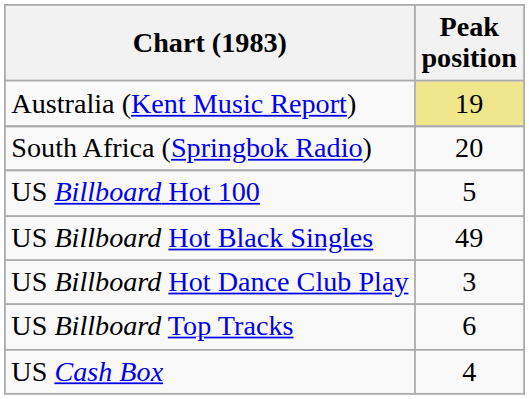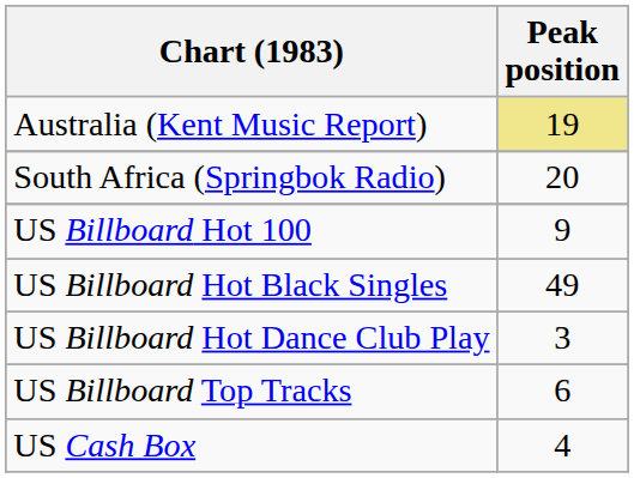US Billboard Hot 100 | Peak position: 5 -> 9
